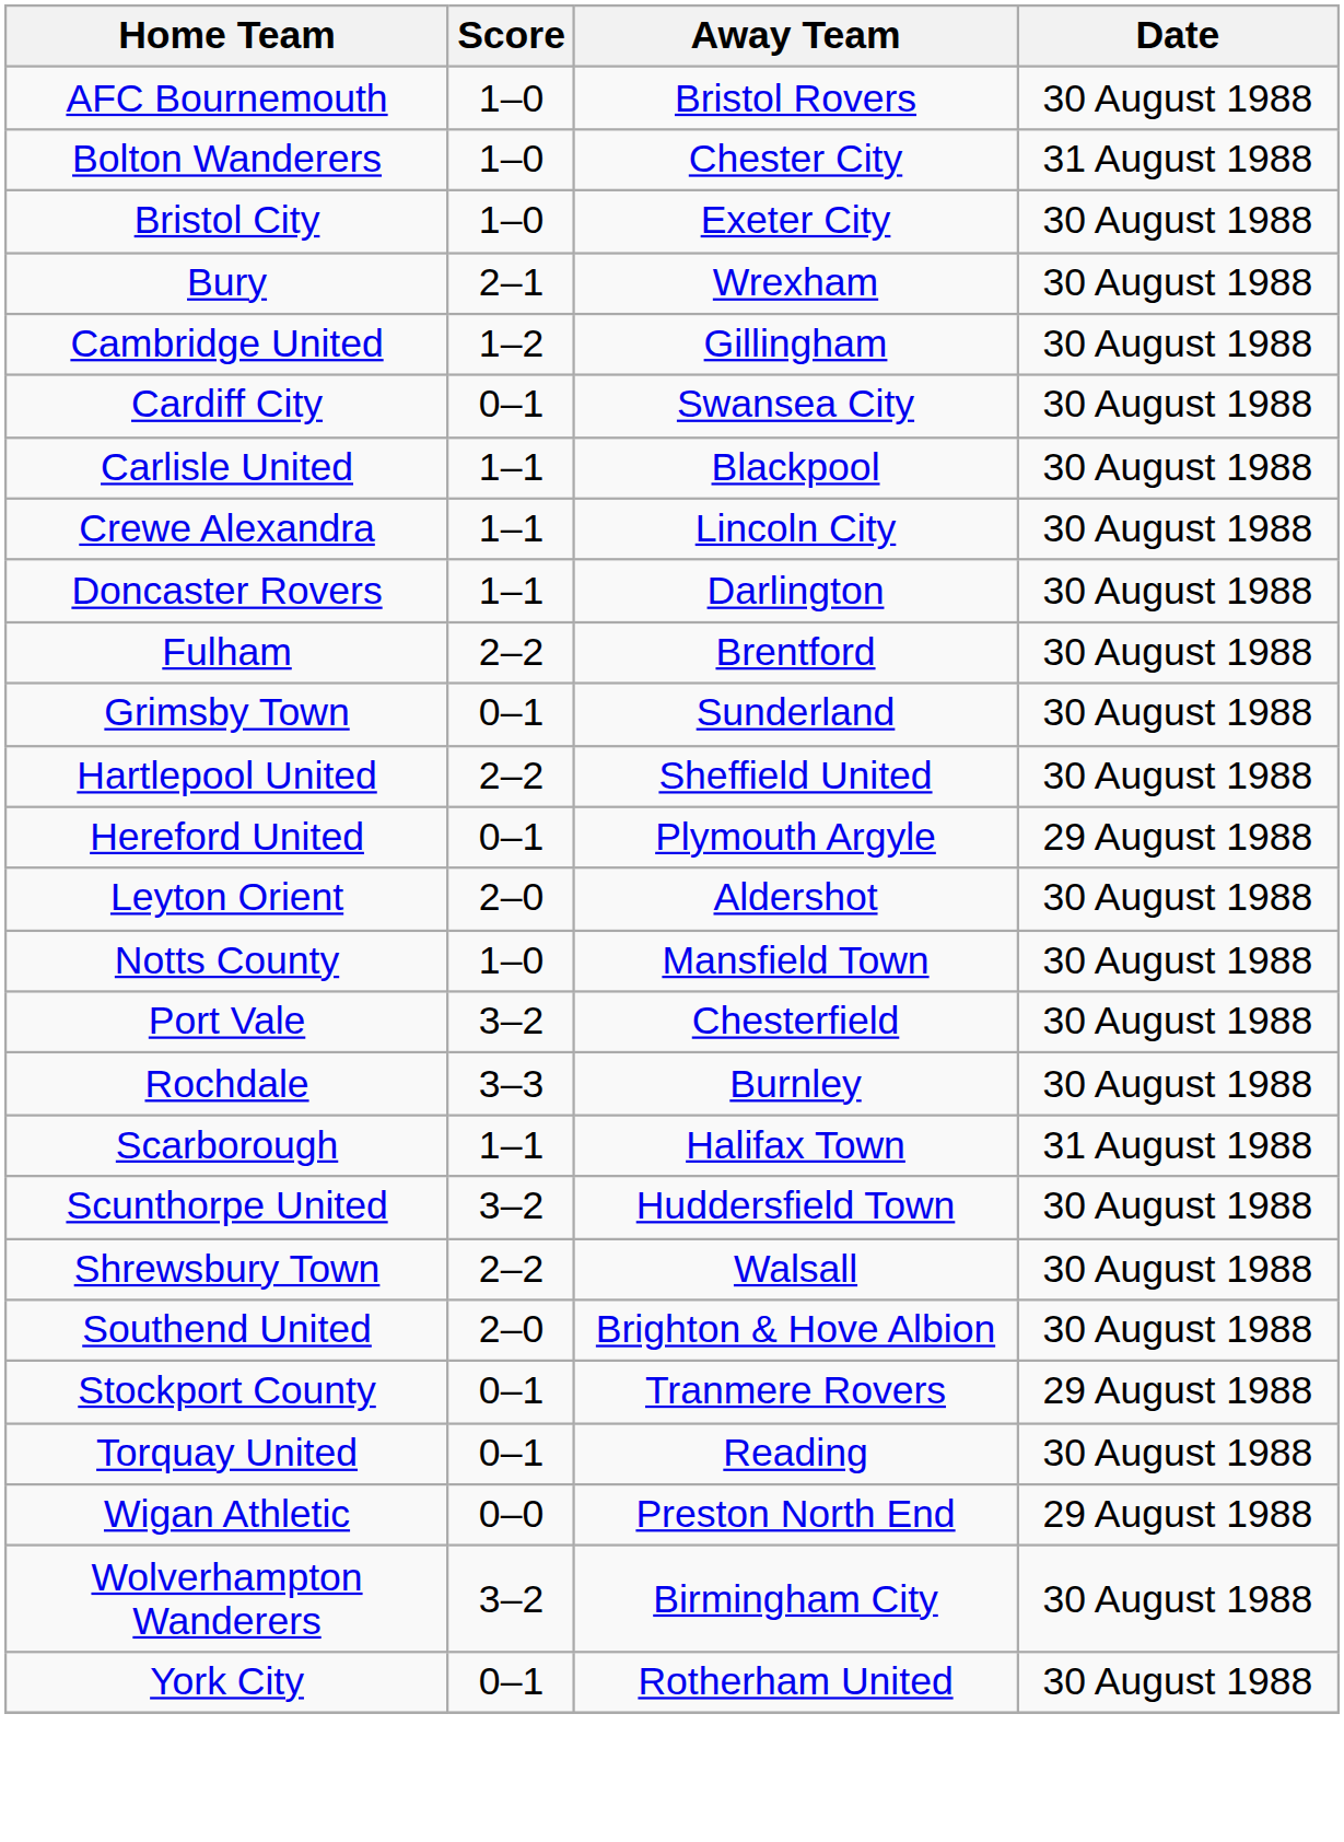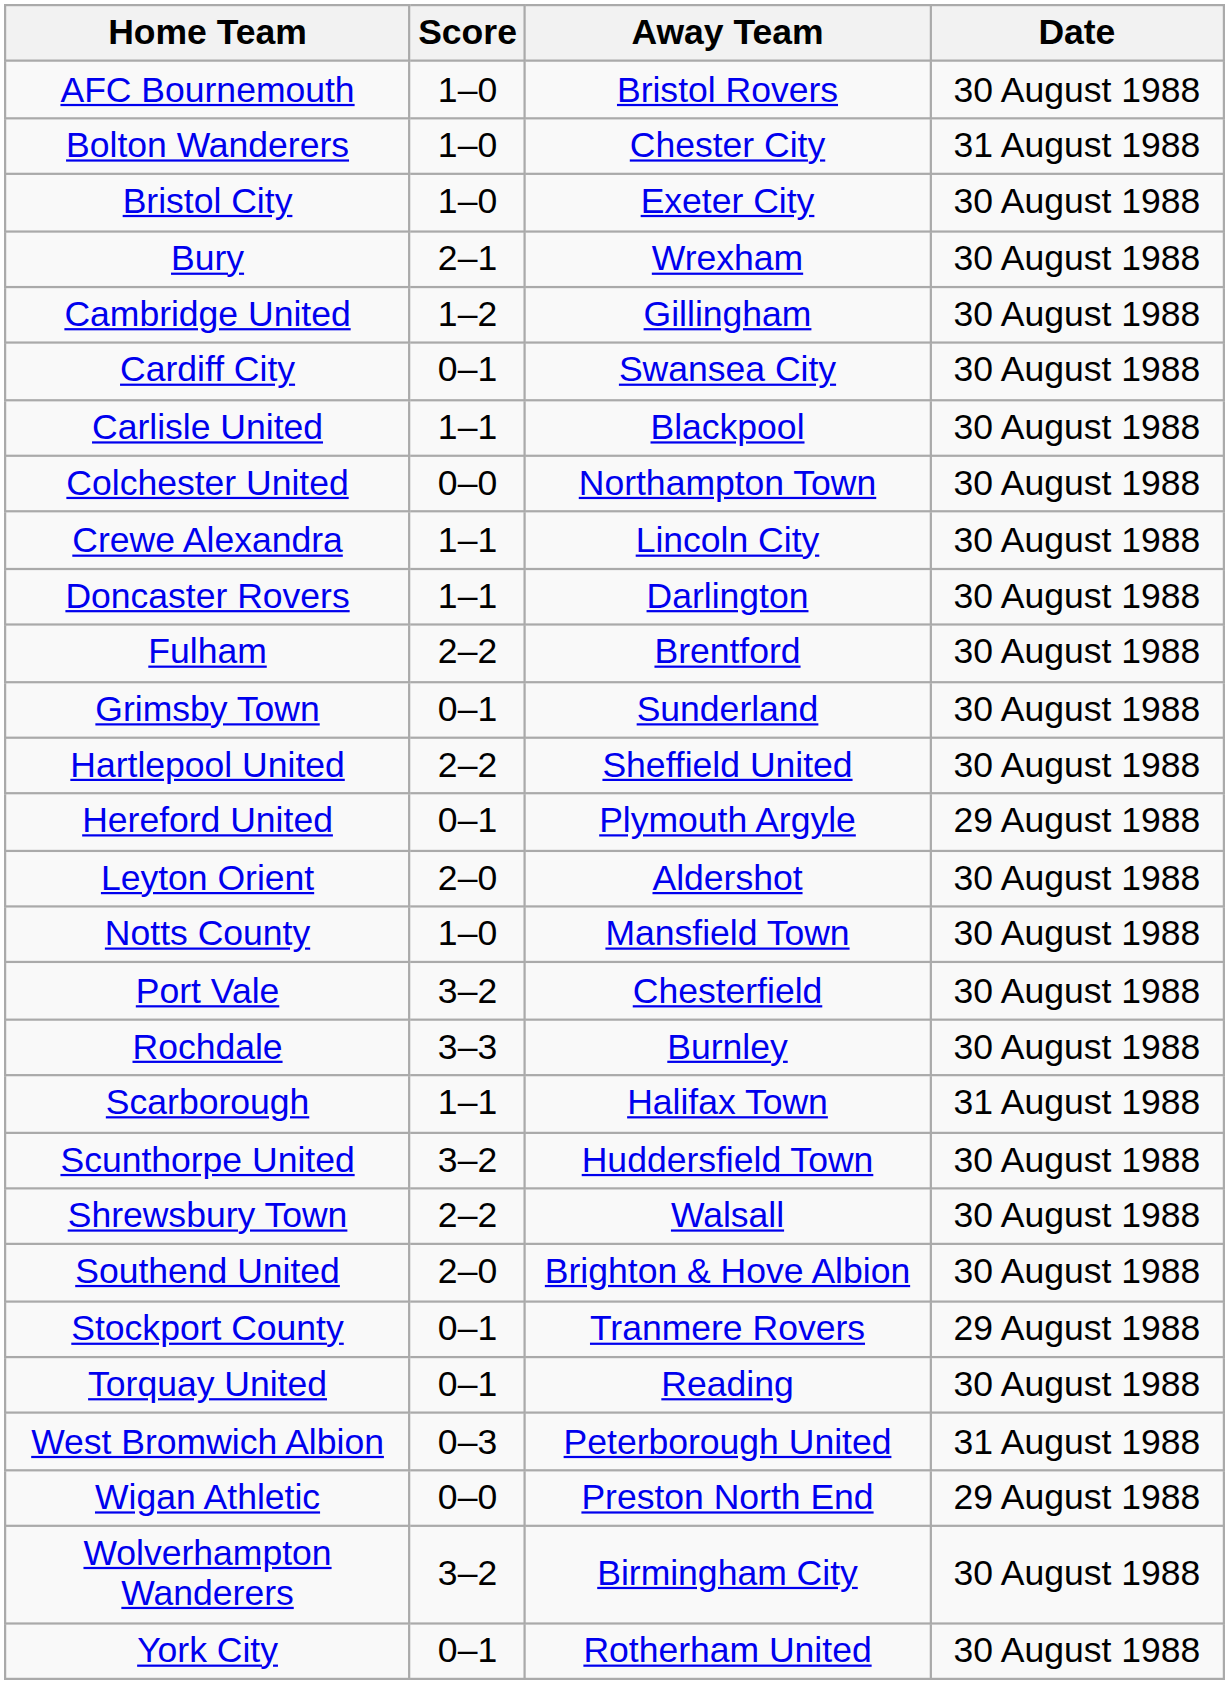+ row: Colchester United | 0–0 | Northampton Town | 30 August 1988
+ row: West Bromwich Albion | 0–3 | Peterborough United | 31 August 1988
